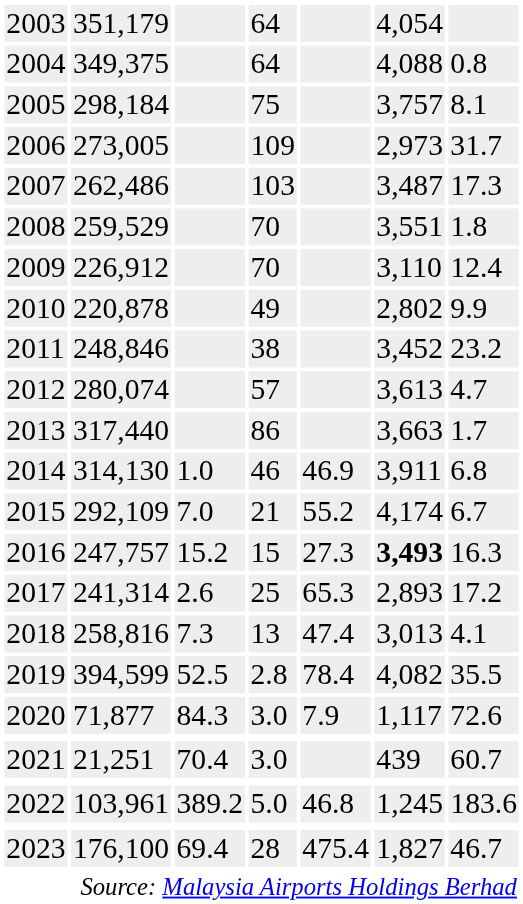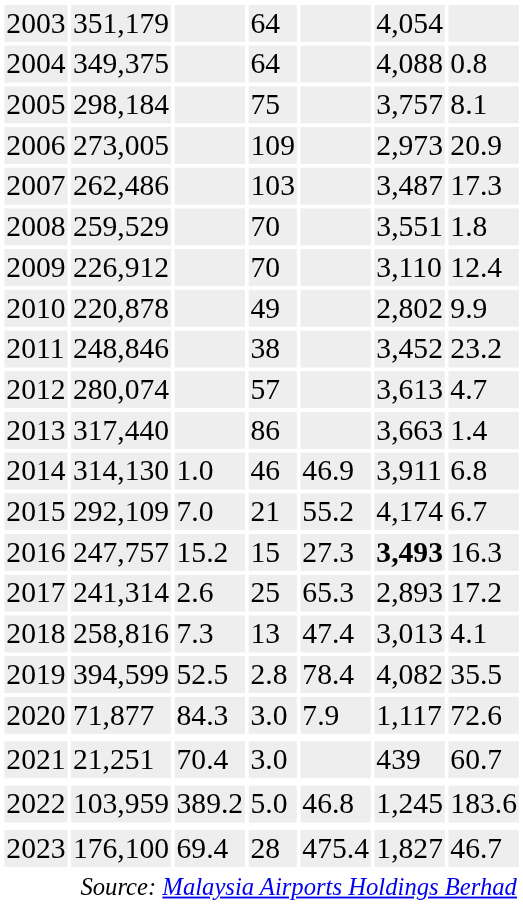2006 | column 7: 31.7 -> 20.9
2013 | column 7: 1.7 -> 1.4
2022 | column 2: 103,961 -> 103,959
